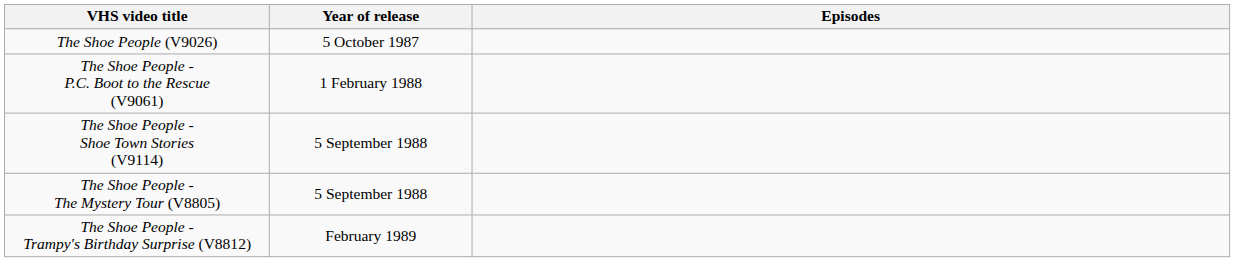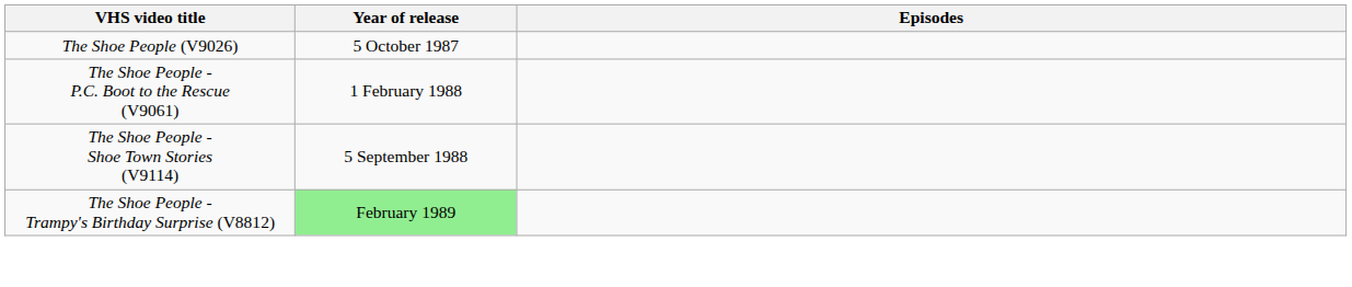- row: The Shoe People - The Mystery Tour (V8805) | 5 September 1988
The Shoe People - Trampy's Birthday Surprise (V8812) | Year of release: no background -> lightgreen background
